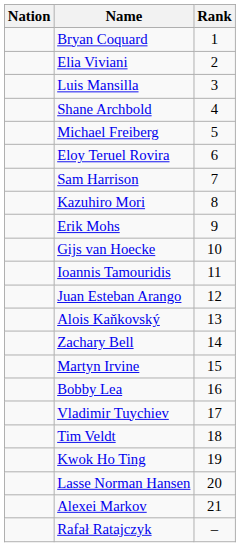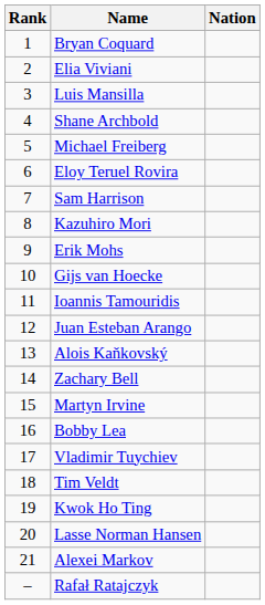columns swapped: Rank <-> Nation
